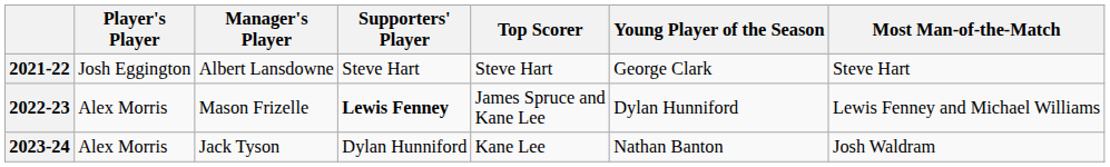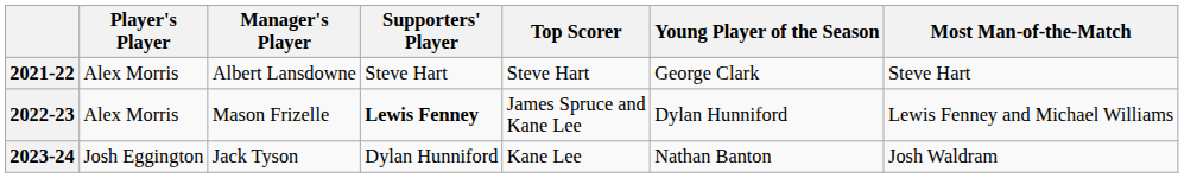2021-22 | Player's Player: Josh Eggington -> Alex Morris
2023-24 | Player's Player: Alex Morris -> Josh Eggington
